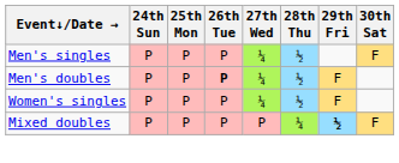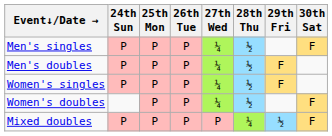Men's doubles | 26th Tue: bold -> normal
+ row: Women's doubles | P | P | ¼ | ½ | F
Mixed doubles | 29th Fri: bold -> normal
